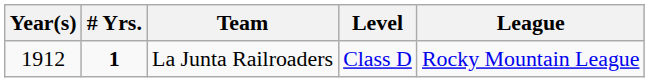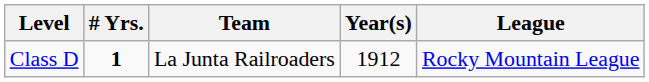columns swapped: Year(s) <-> Level
